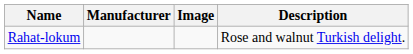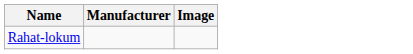- column: Description | Rose and walnut Turkish delight.
